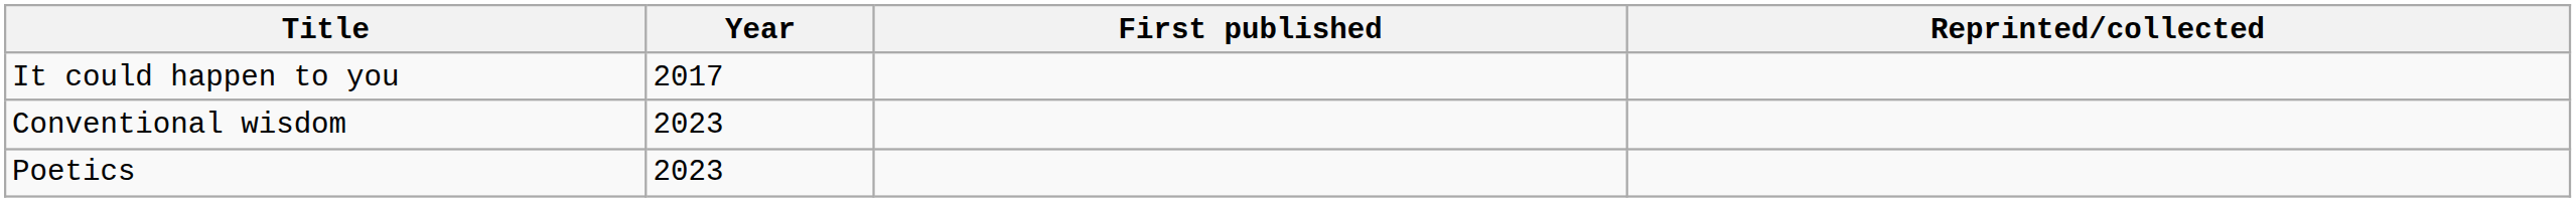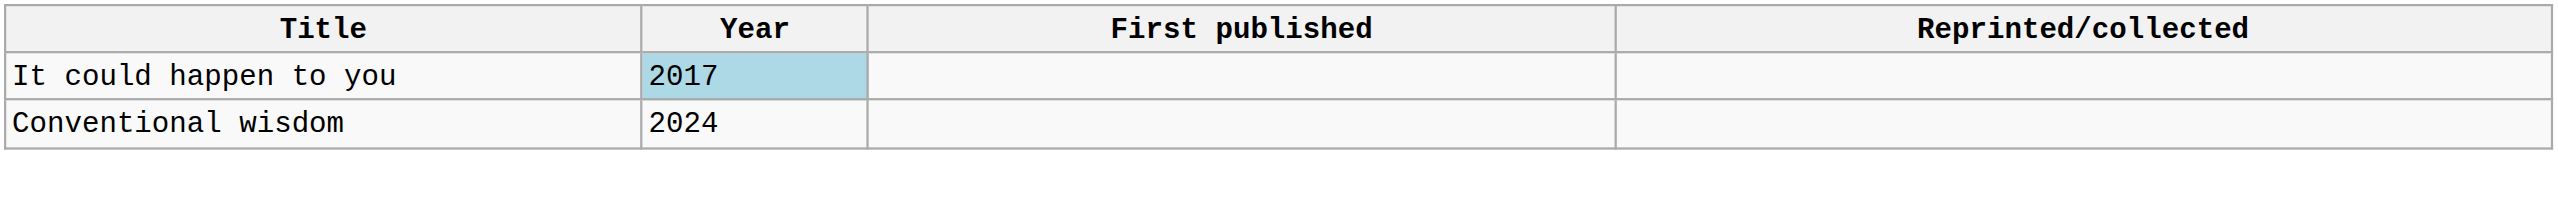It could happen to you | Year: no background -> lightblue background
Conventional wisdom | Year: 2023 -> 2024
- row: Poetics | 2023
